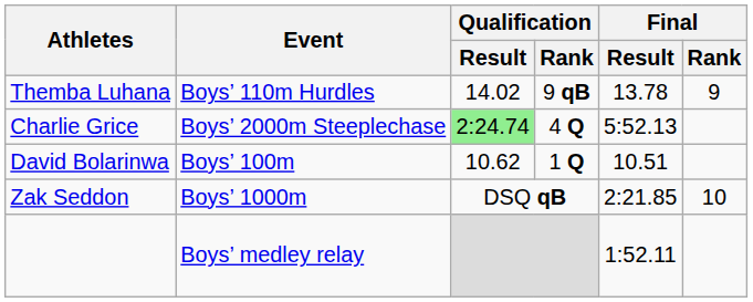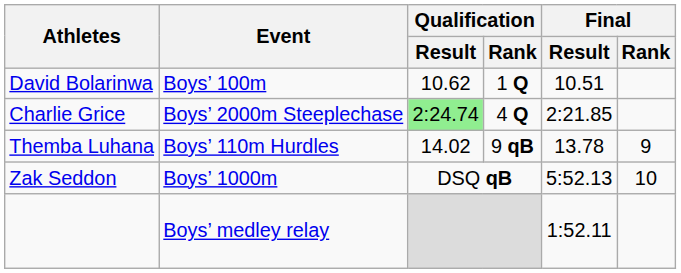rows swapped: David Bolarinwa <-> Themba Luhana
Charlie Grice | Final / Result: 5:52.13 -> 2:21.85
Zak Seddon | Final / Result: 2:21.85 -> 5:52.13
